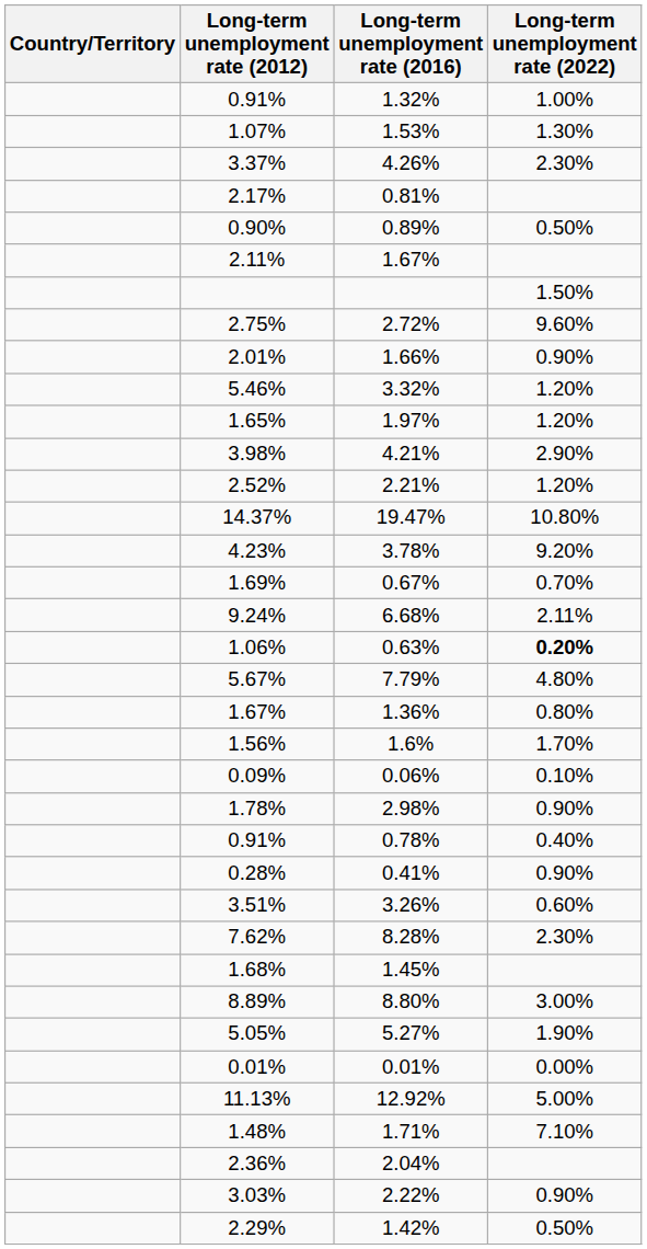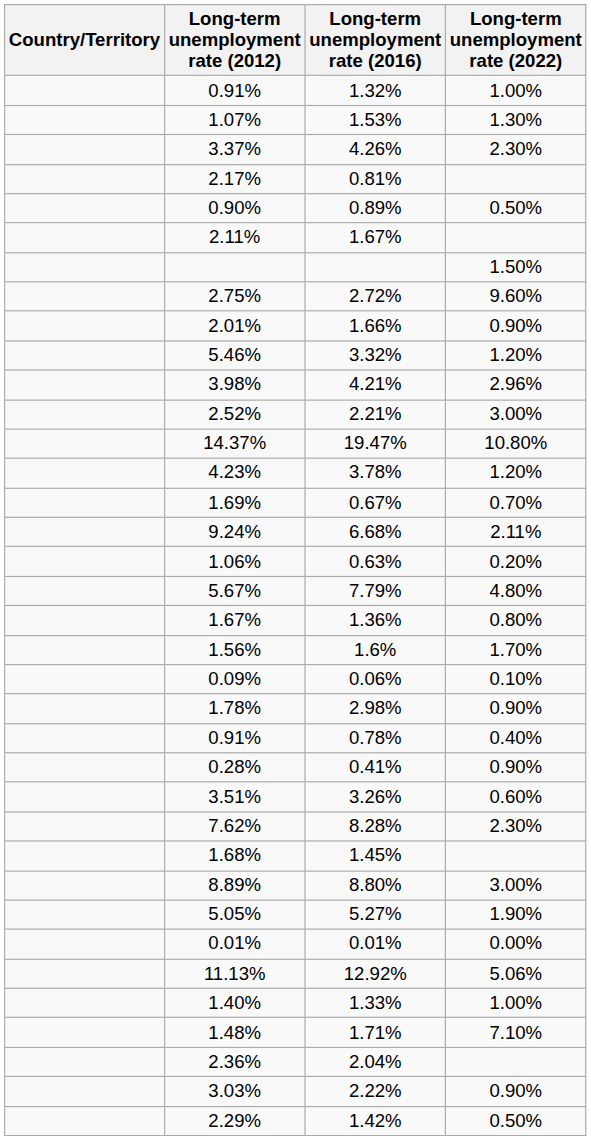- row: 1.65% | 1.97% | 1.20%
4.21% | Long-term unemployment rate (2022): 2.90% -> 2.96%
2.21% | Long-term unemployment rate (2022): 1.20% -> 3.00%
3.78% | Long-term unemployment rate (2022): 9.20% -> 1.20%
0.63% | Long-term unemployment rate (2022): bold -> normal
12.92% | Long-term unemployment rate (2022): 5.00% -> 5.06%
+ row: 1.40% | 1.33% | 1.00%
